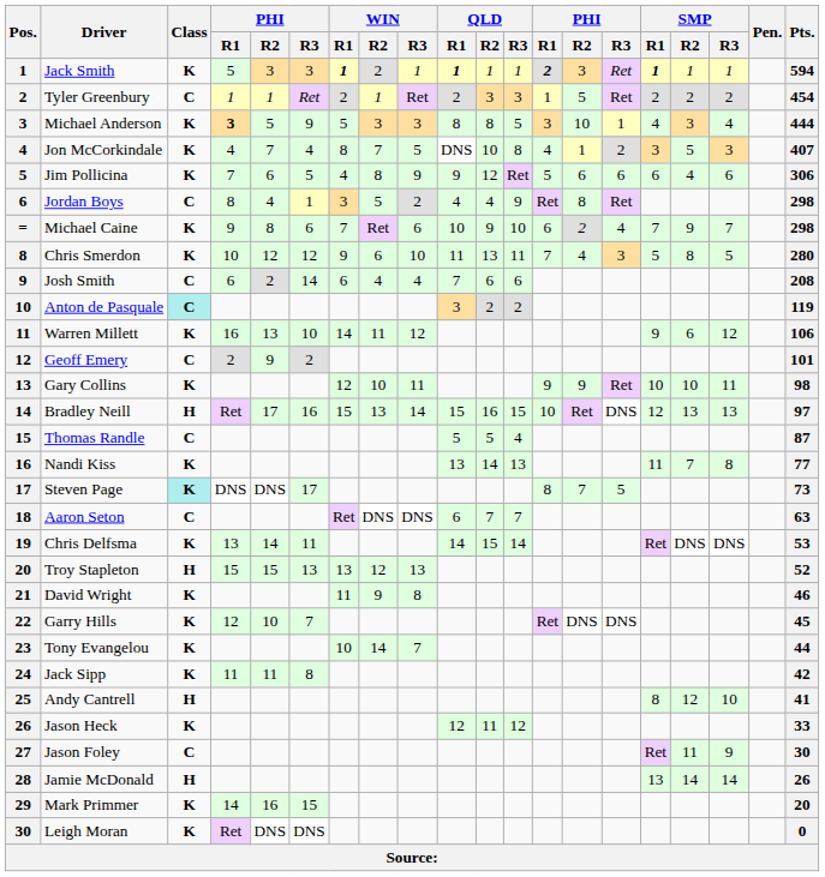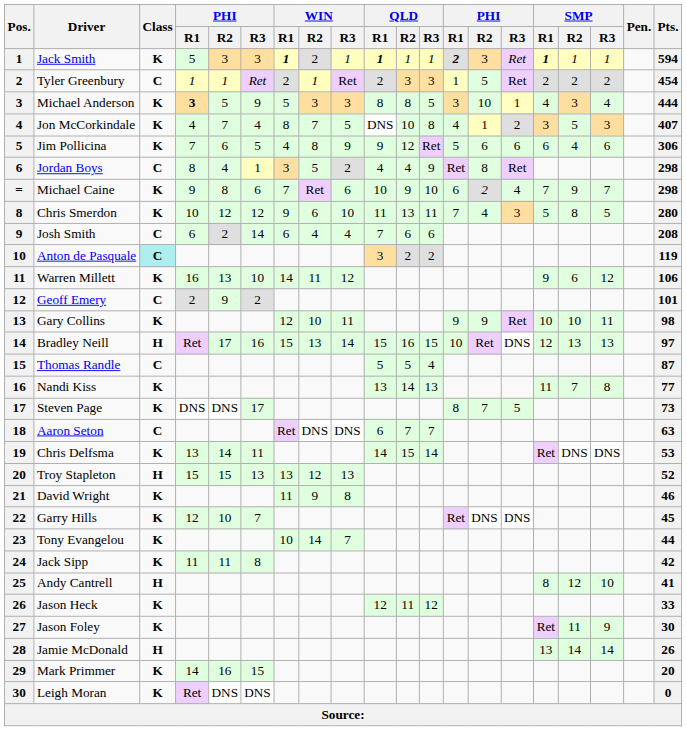Steven Page | Class: paleturquoise background -> no background
Jason Foley | Class: C -> K
